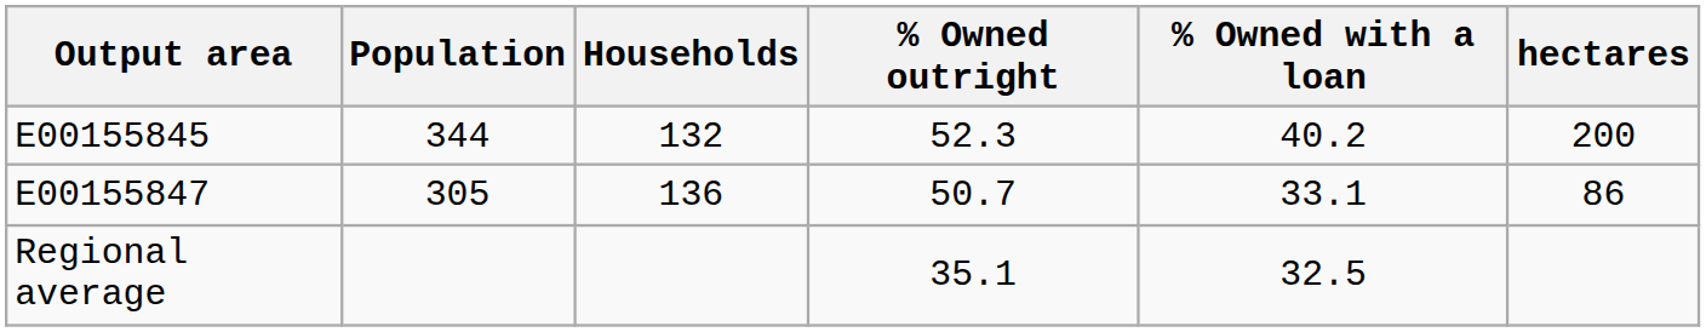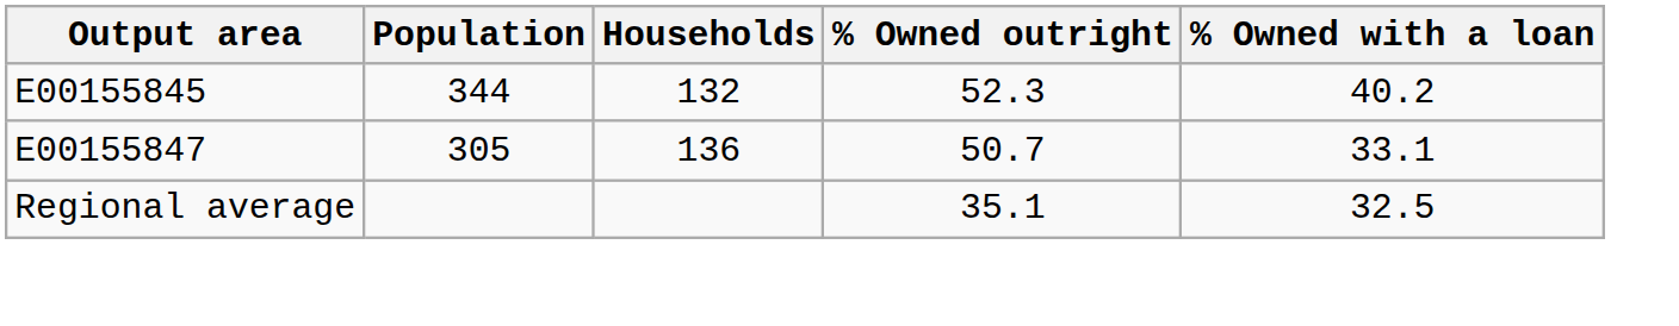- column: hectares | 200 | 86
